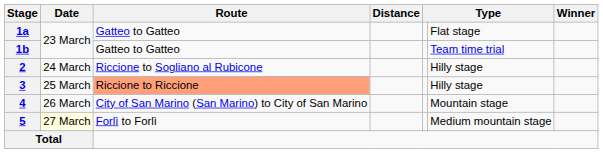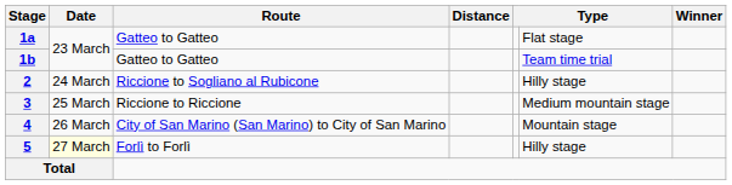3 | Route: lightsalmon background -> no background
3 | column 6: Hilly stage -> Medium mountain stage
5 | column 6: Medium mountain stage -> Hilly stage
